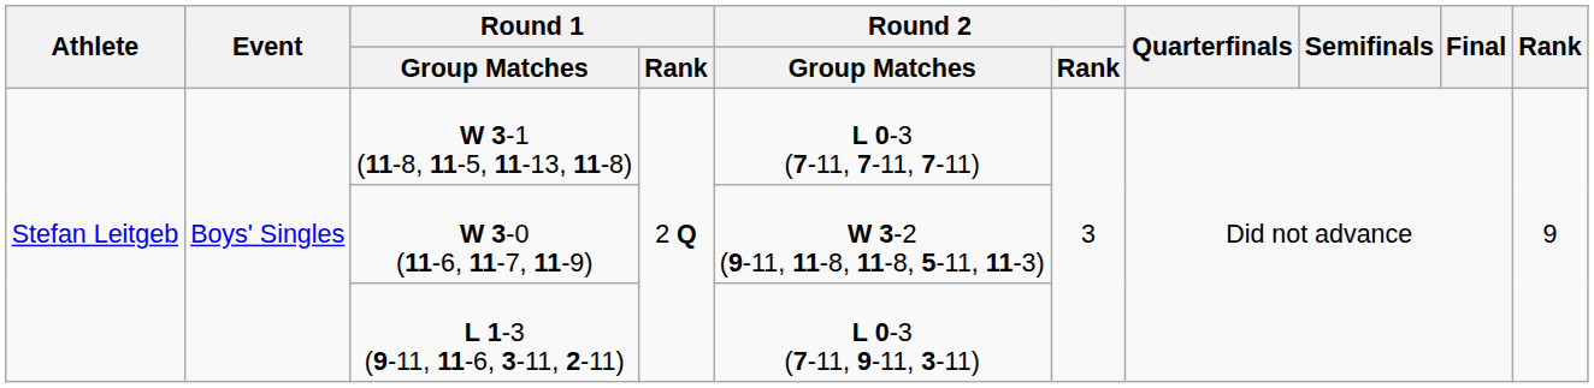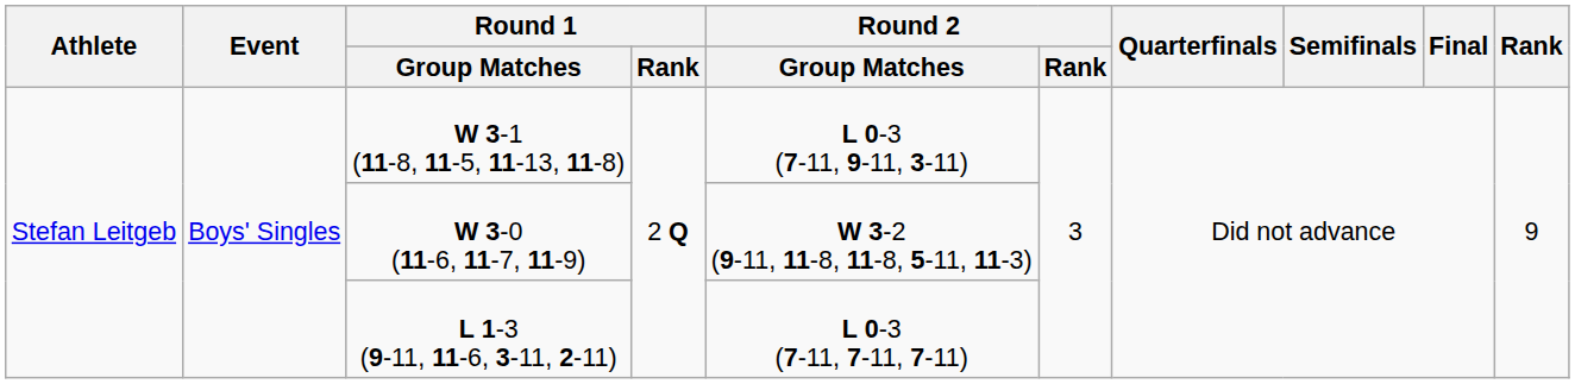W 3-1 (11-8, 11-5, 11-13, 11-8) | Round 2 / Group Matches: L 0-3 (7-11, 7-11, 7-11) -> L 0-3 (7-11, 9-11, 3-11)
L 1-3 (9-11, 11-6, 3-11, 2-11) | Round 2 / Group Matches: L 0-3 (7-11, 9-11, 3-11) -> L 0-3 (7-11, 7-11, 7-11)
